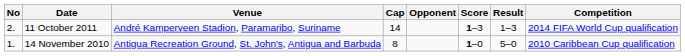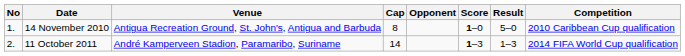rows swapped: 14 November 2010 <-> 11 October 2011
